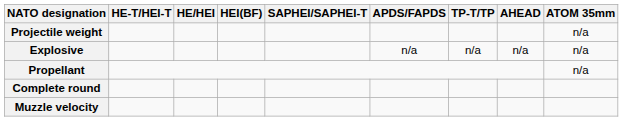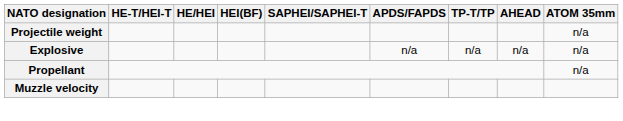- row: Complete round
